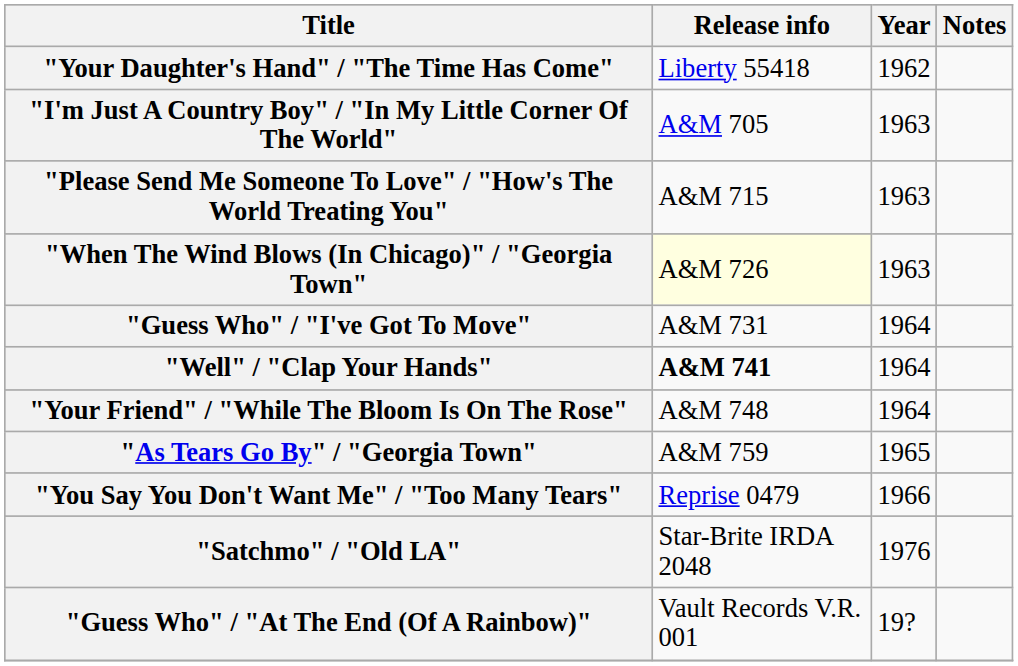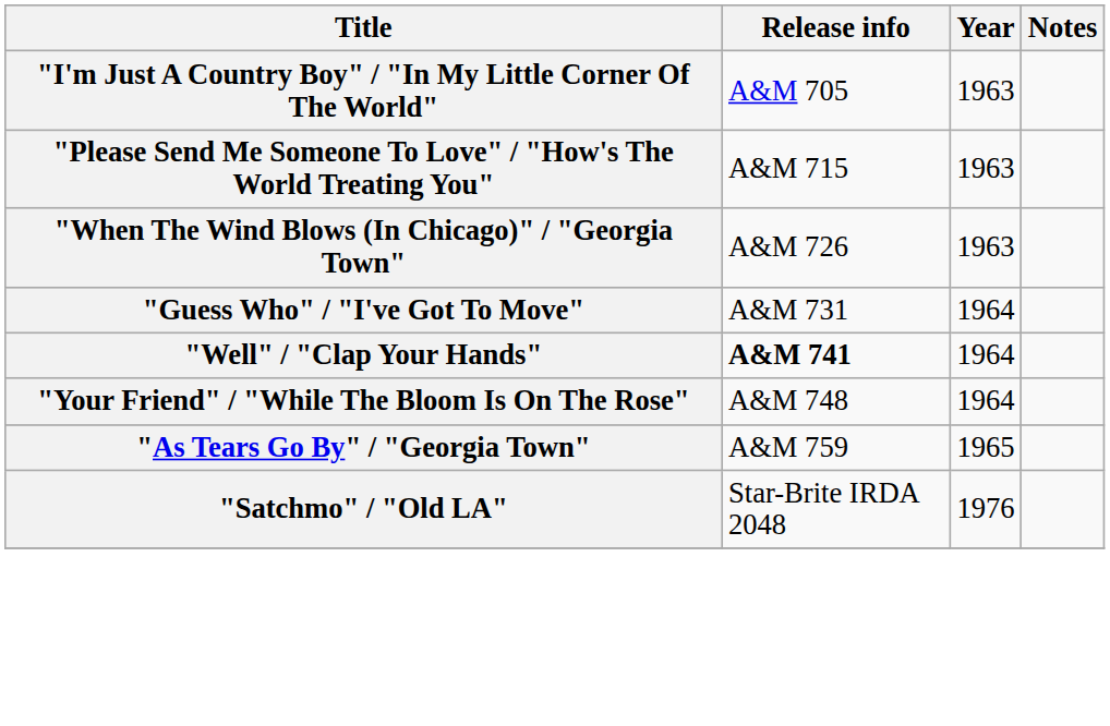- row: "Your Daughter's Hand" / "The Time Has Come" | Liberty 55418 | 1962
"When The Wind Blows (In Chicago)" / "Georgia Town" | Release info: lightyellow background -> no background
- row: "You Say You Don't Want Me" / "Too Many Tears" | Reprise 0479 | 1966
- row: "Guess Who" / "At The End (Of A Rainbow)" | Vault Records V.R. 001 | 19?
